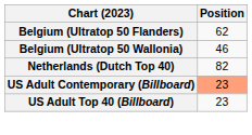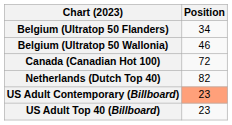Belgium (Ultratop 50 Flanders) | Position: 62 -> 34
+ row: Canada (Canadian Hot 100) | 72
